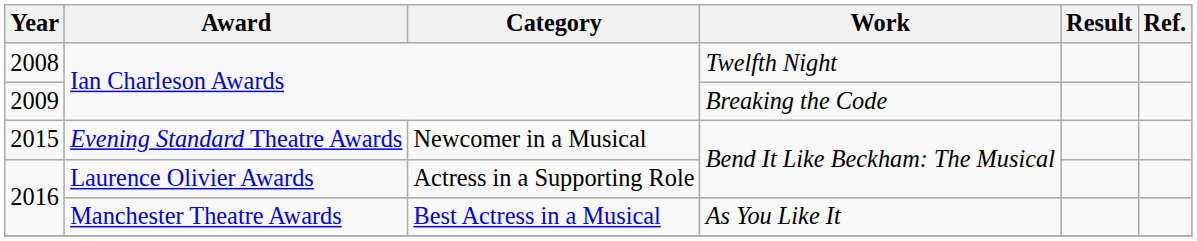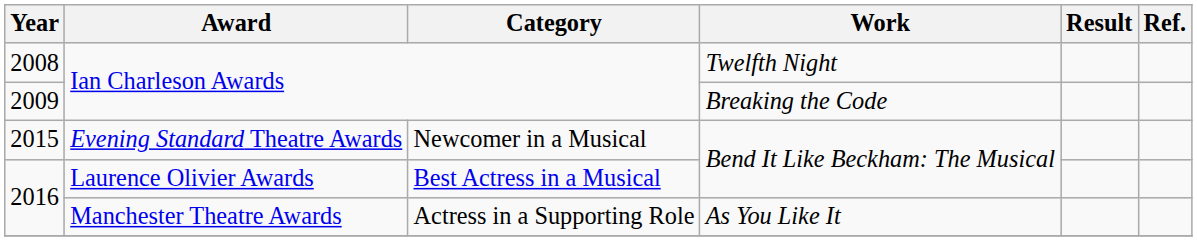2016 / Laurence Olivier Awards | Category: Actress in a Supporting Role -> Best Actress in a Musical
2016 / Manchester Theatre Awards | Category: Best Actress in a Musical -> Actress in a Supporting Role
